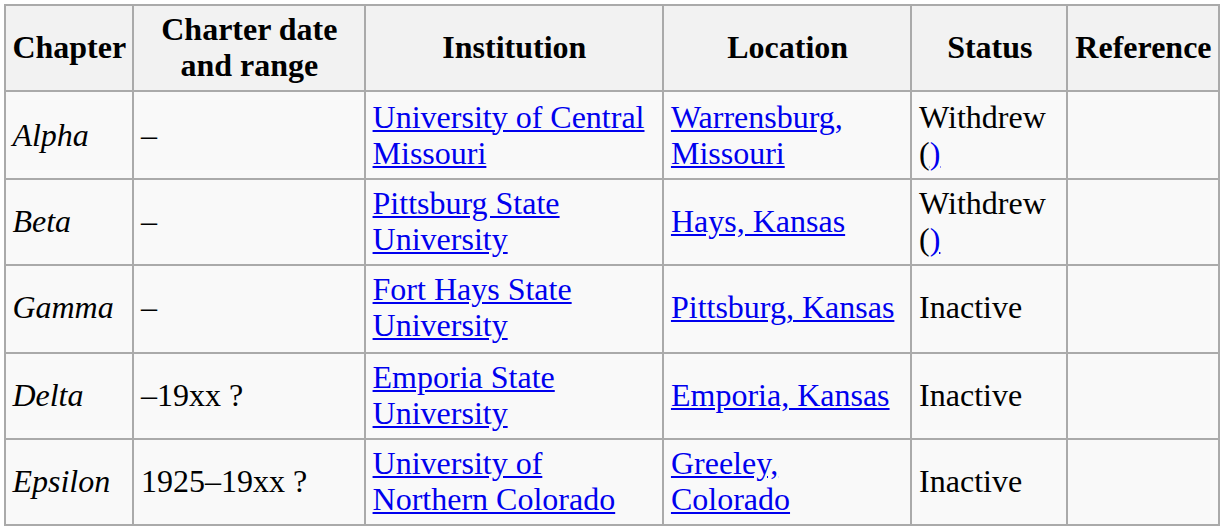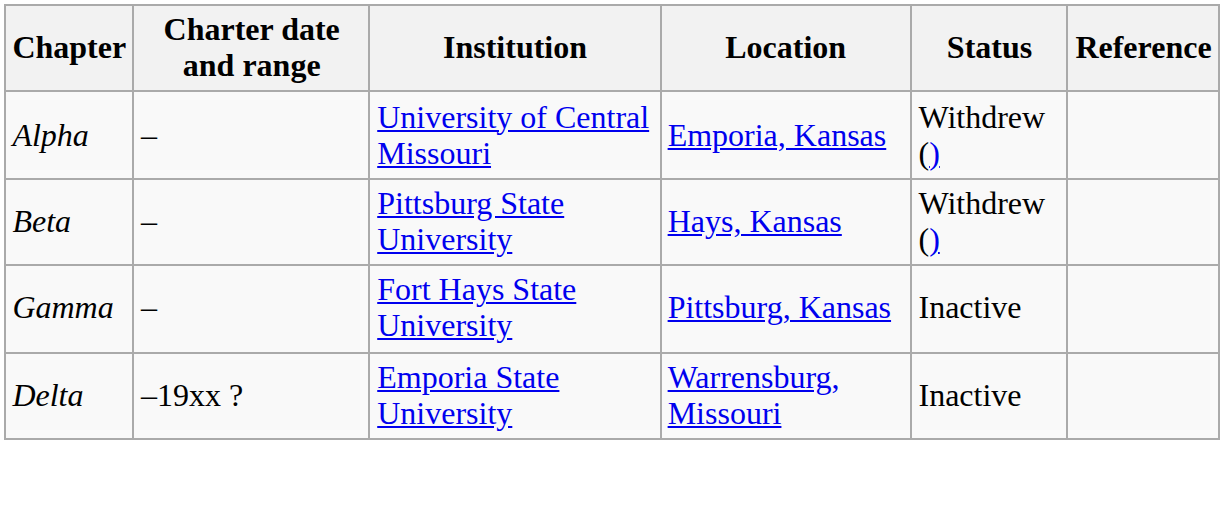Alpha | Location: Warrensburg, Missouri -> Emporia, Kansas
Delta | Location: Emporia, Kansas -> Warrensburg, Missouri
- row: Epsilon | 1925–19xx ? | University of Northern Colorado | Greeley, Colorado | Inactive
